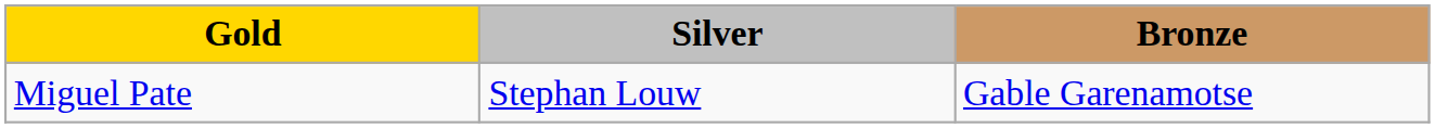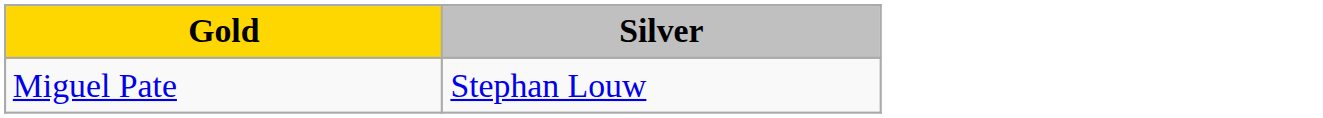- column: Bronze | Gable Garenamotse
